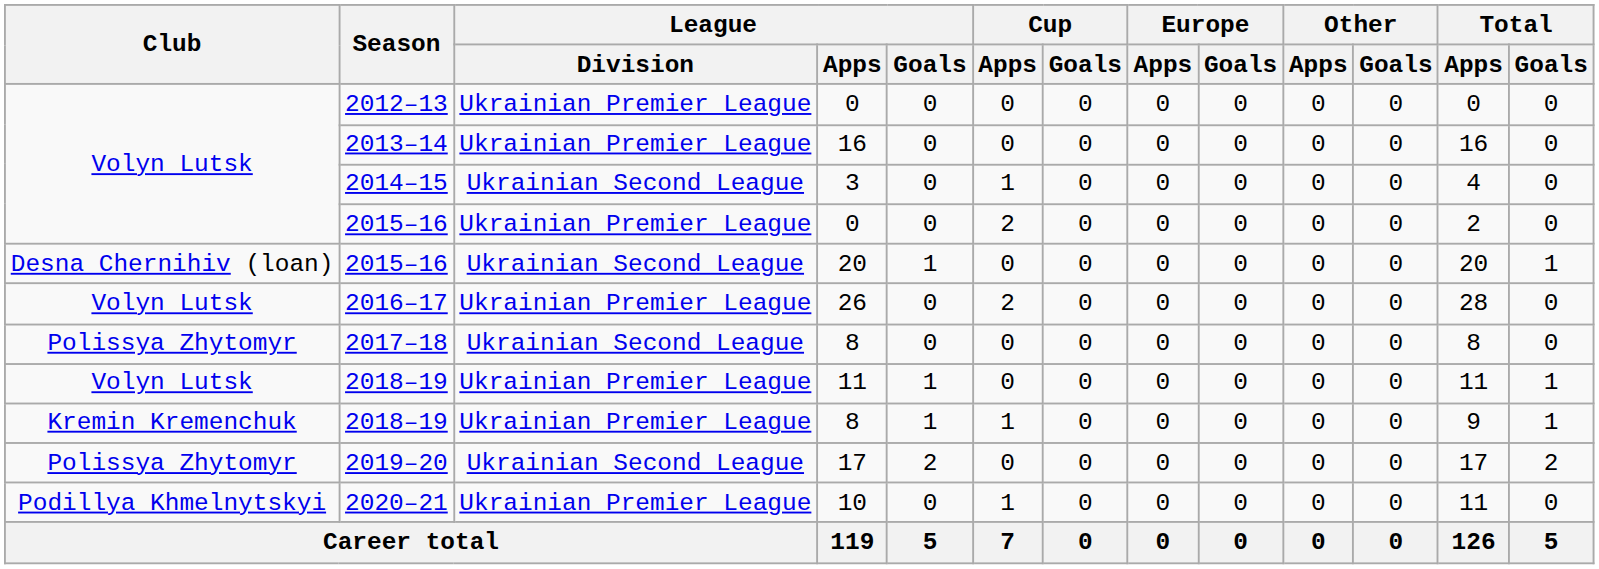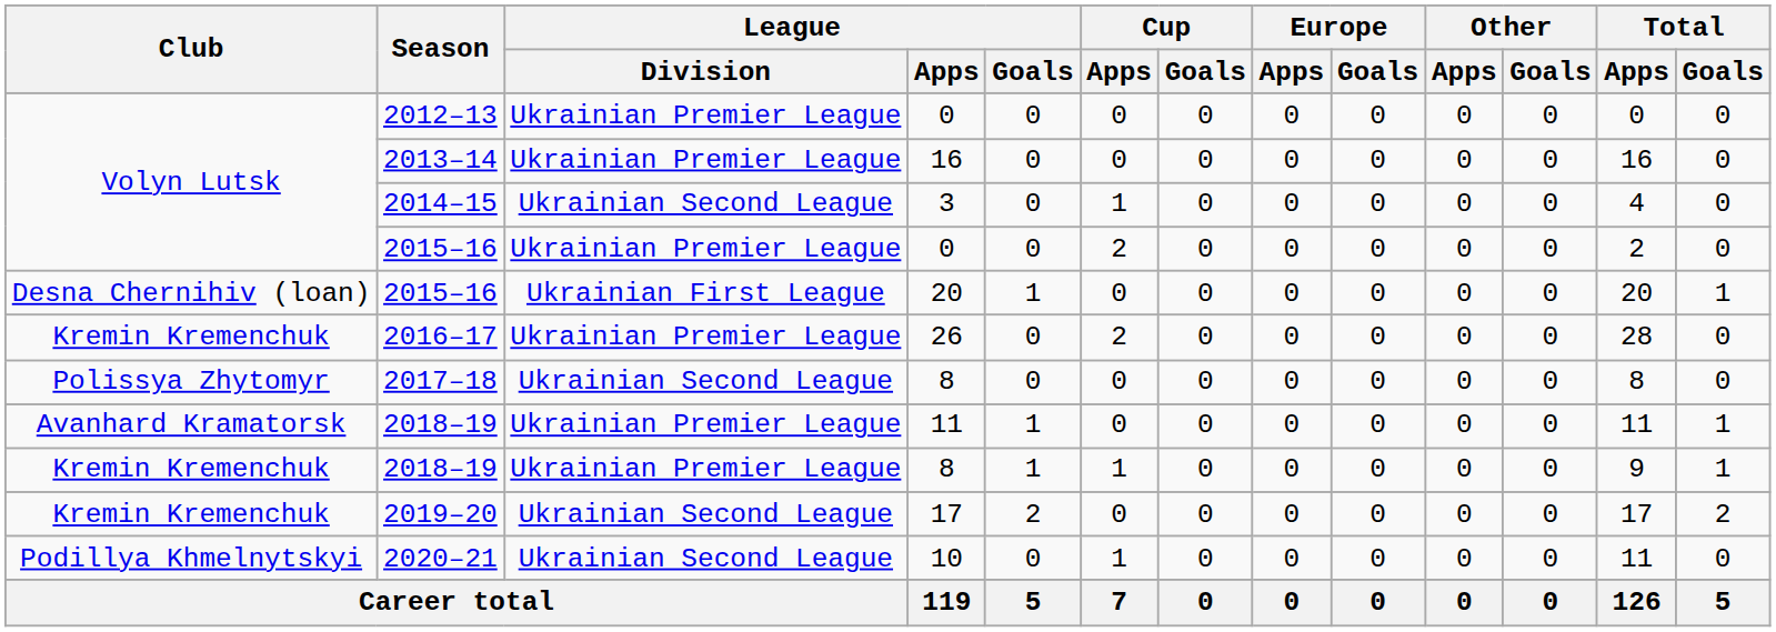2015–16 / 20 | League / Division: Ukrainian Second League -> Ukrainian First League
2016–17 | Club: Volyn Lutsk -> Kremin Kremenchuk
2018–19 / 11 | Club: Volyn Lutsk -> Avanhard Kramatorsk
2019–20 | Club: Polissya Zhytomyr -> Kremin Kremenchuk
2020–21 | League / Division: Ukrainian Premier League -> Ukrainian Second League
